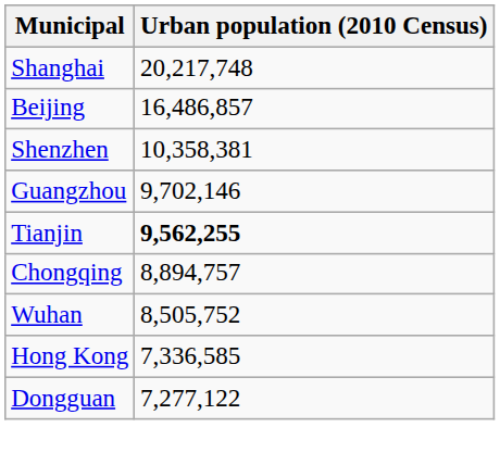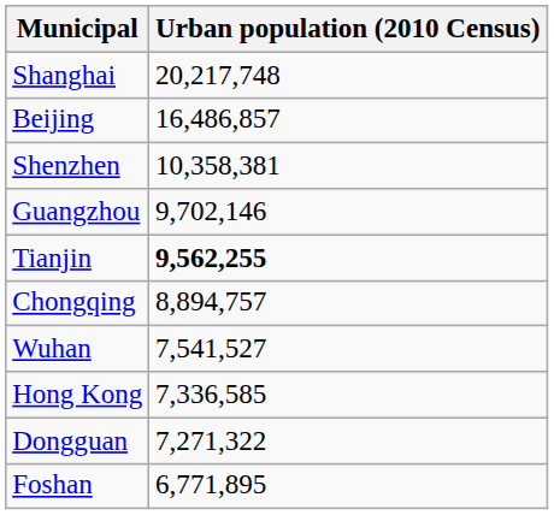Wuhan | Urban population (2010 Census): 8,505,752 -> 7,541,527
Dongguan | Urban population (2010 Census): 7,277,122 -> 7,271,322
+ row: Foshan | 6,771,895
